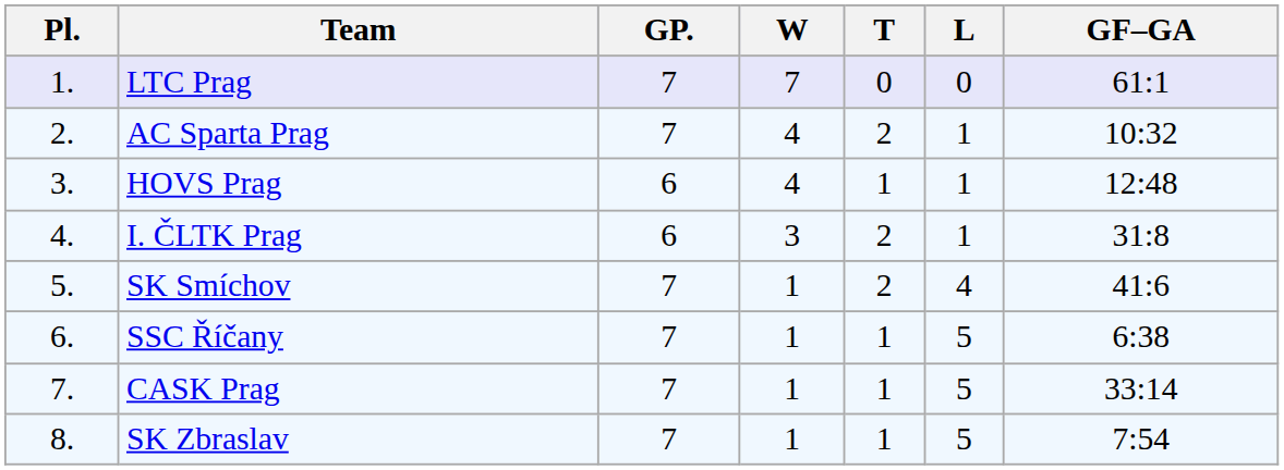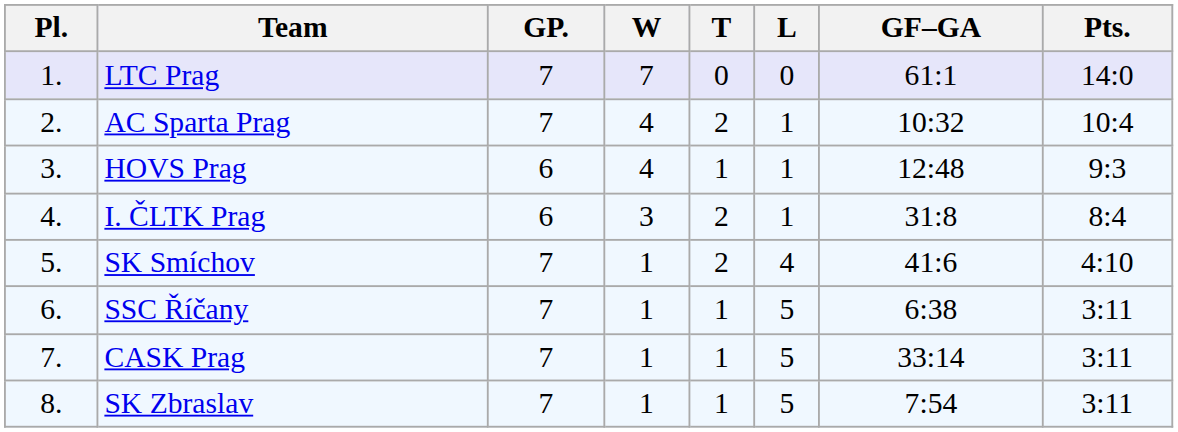+ column: Pts. | 14:0 | 10:4 | 9:3 | 8:4 | 4:10 | 3:11 | 3:11 | 3:11
